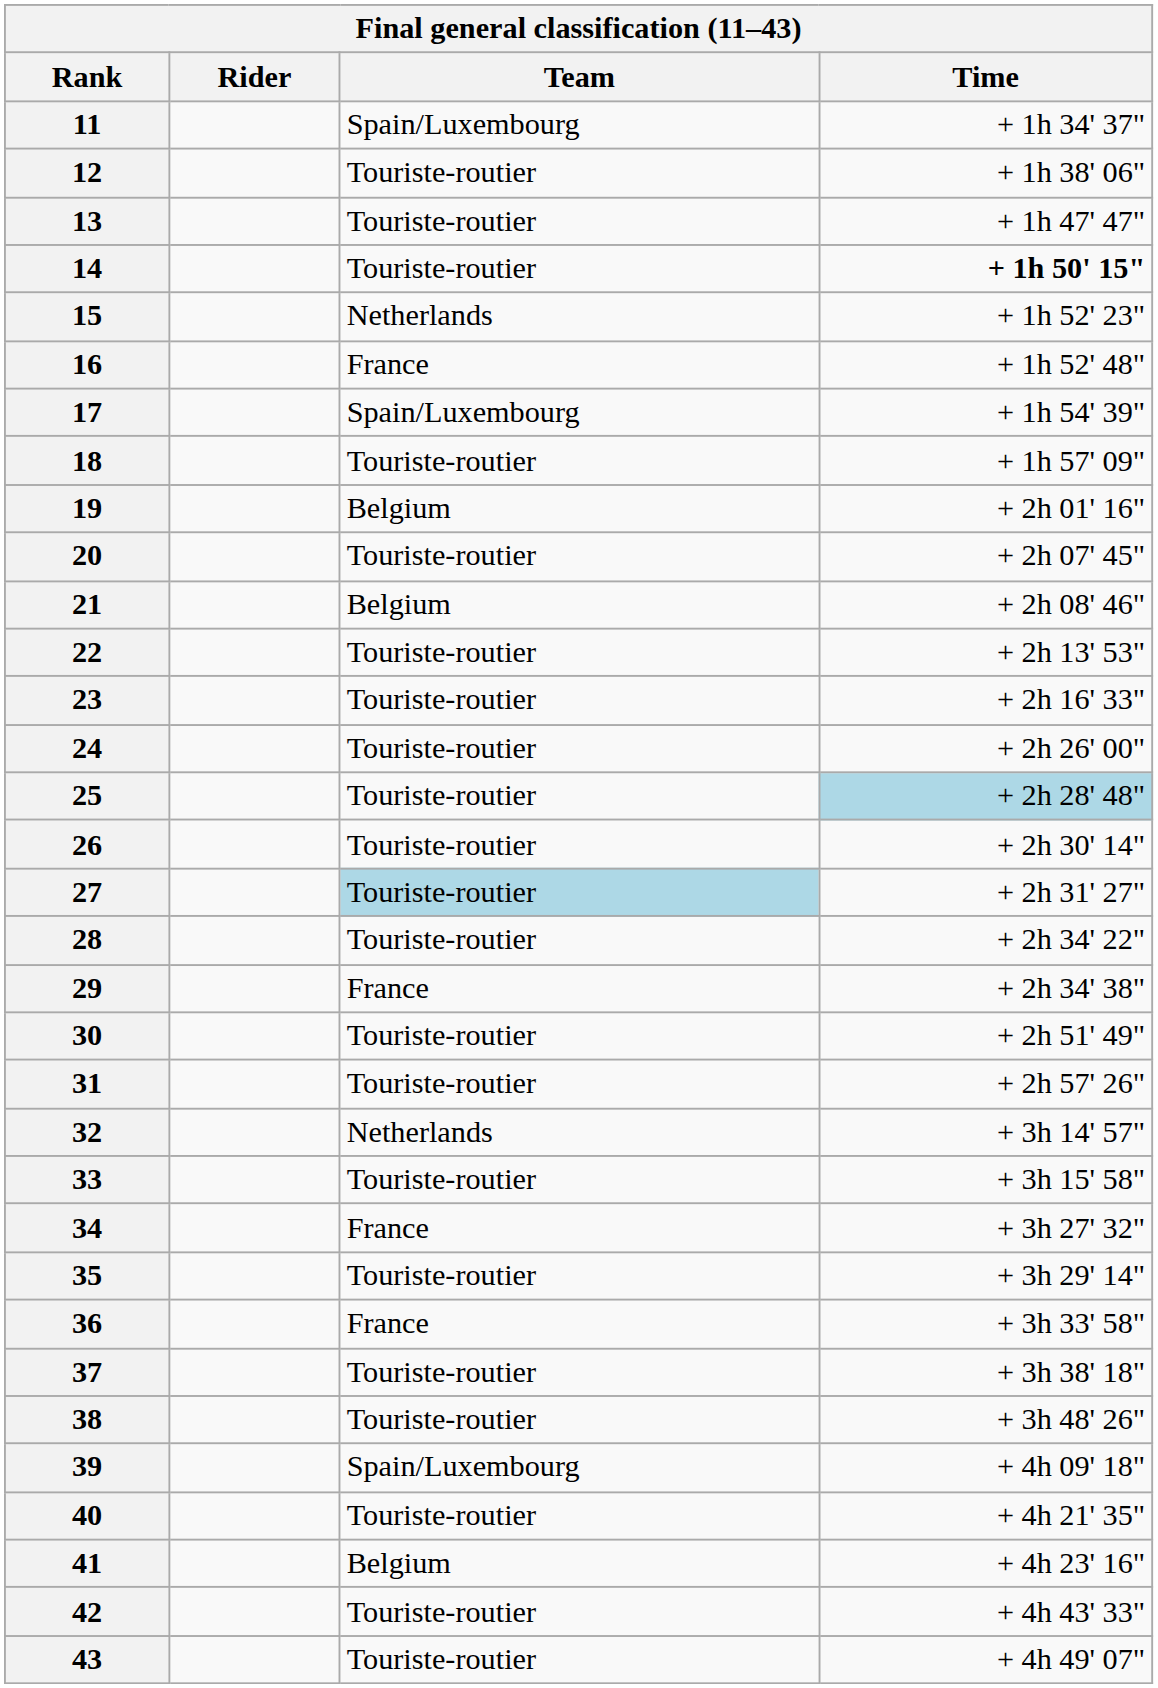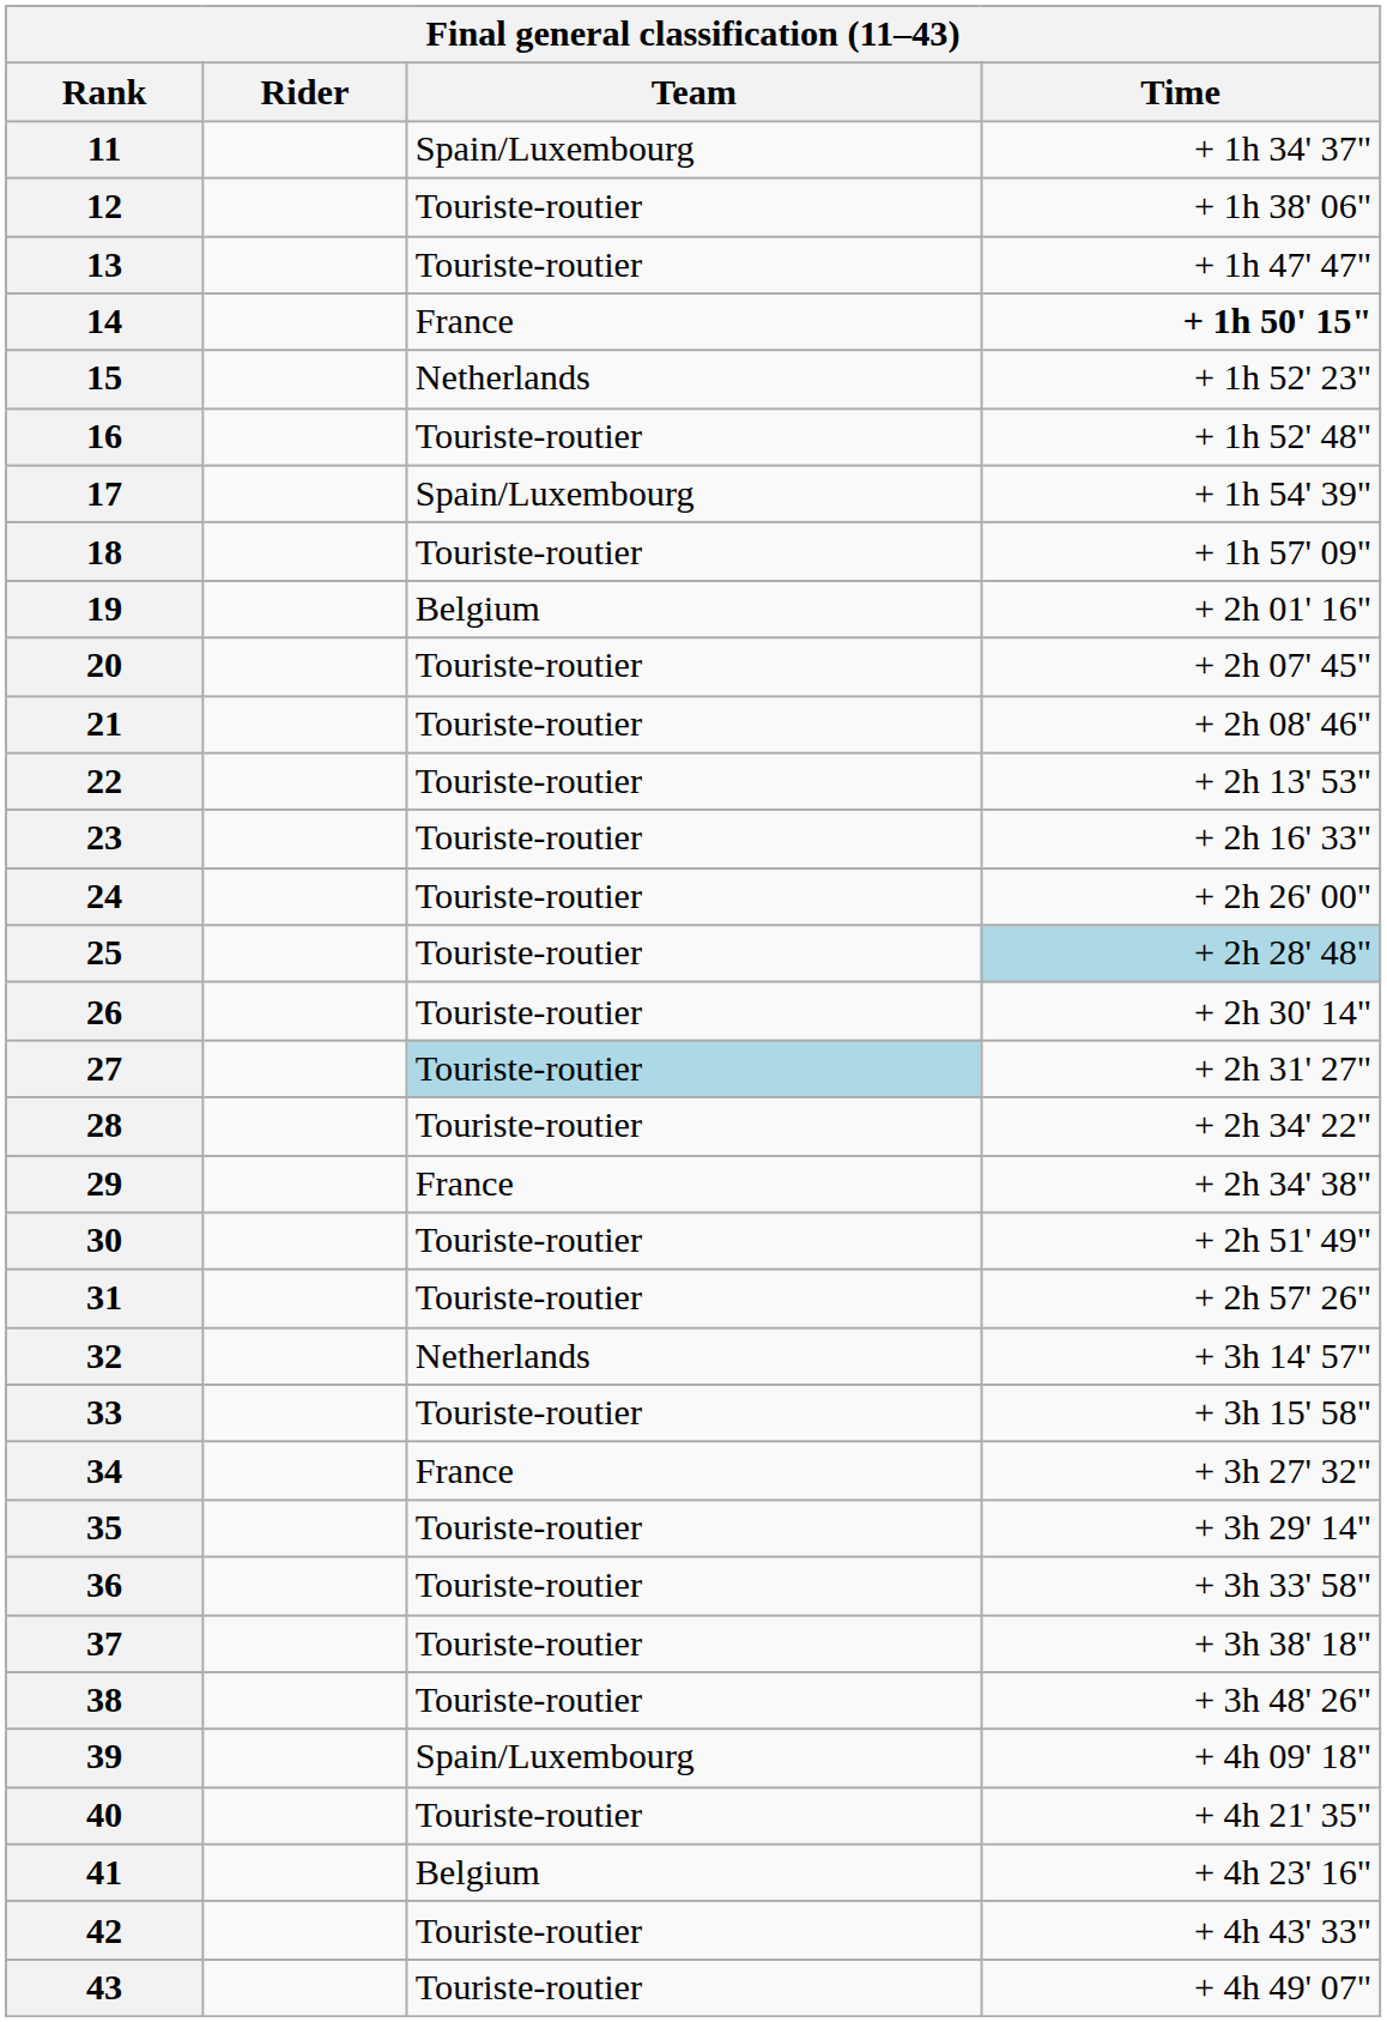14 | Team: Touriste-routier -> France
16 | Team: France -> Touriste-routier
21 | Team: Belgium -> Touriste-routier
36 | Team: France -> Touriste-routier
